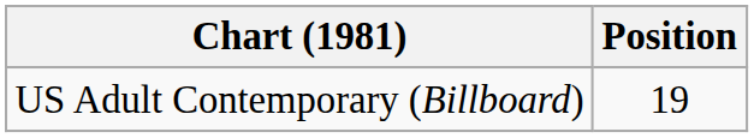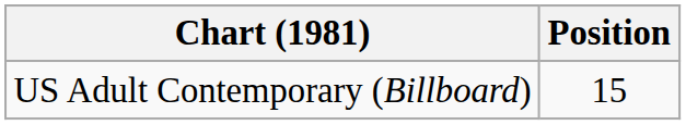US Adult Contemporary (Billboard) | Position: 19 -> 15
